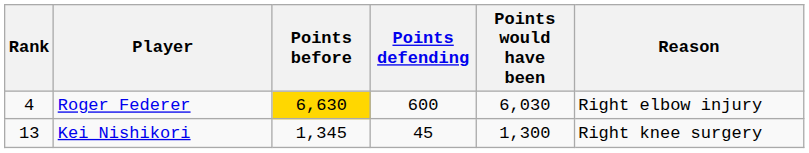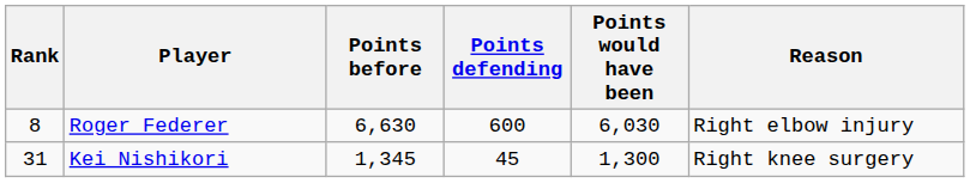Roger Federer | Rank: 4 -> 8
Roger Federer | Points before: gold background -> no background
Kei Nishikori | Rank: 13 -> 31
